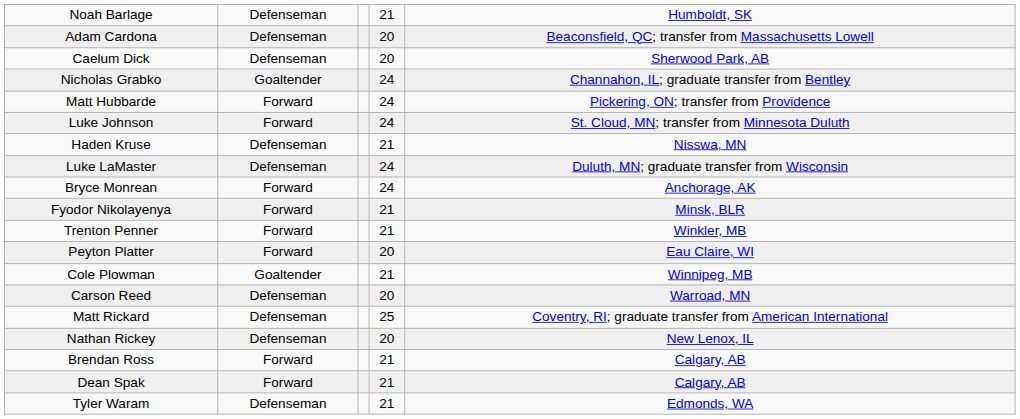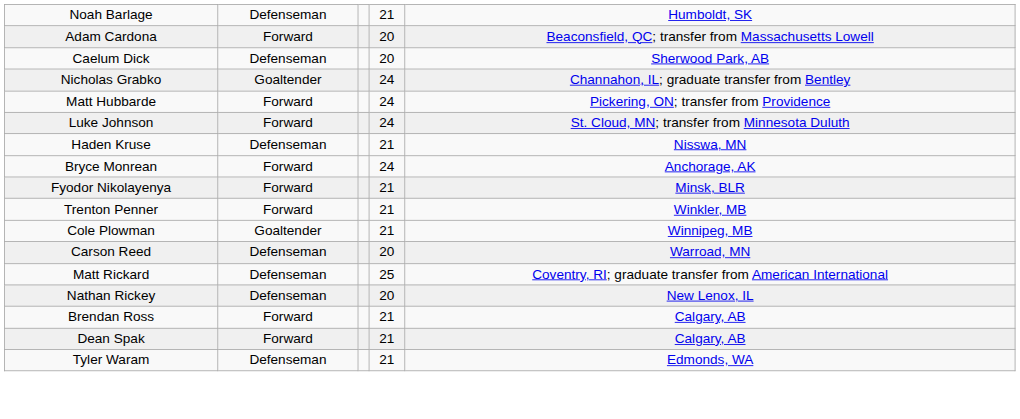Adam Cardona | column 2: Defenseman -> Forward
- row: Luke LaMaster | Defenseman | 24 | Duluth, MN; graduate transfer from Wisconsin
- row: Peyton Platter | Forward | 20 | Eau Claire, WI
